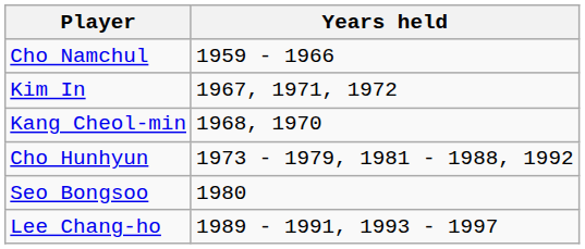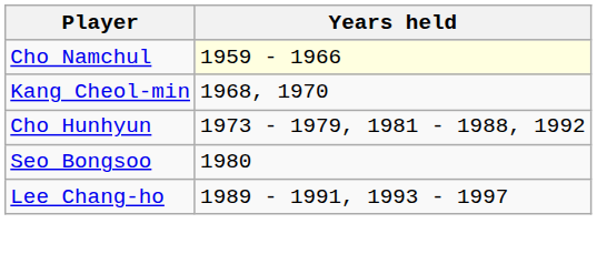Cho Namchul | Years held: no background -> lightyellow background
- row: Kim In | 1967, 1971, 1972
